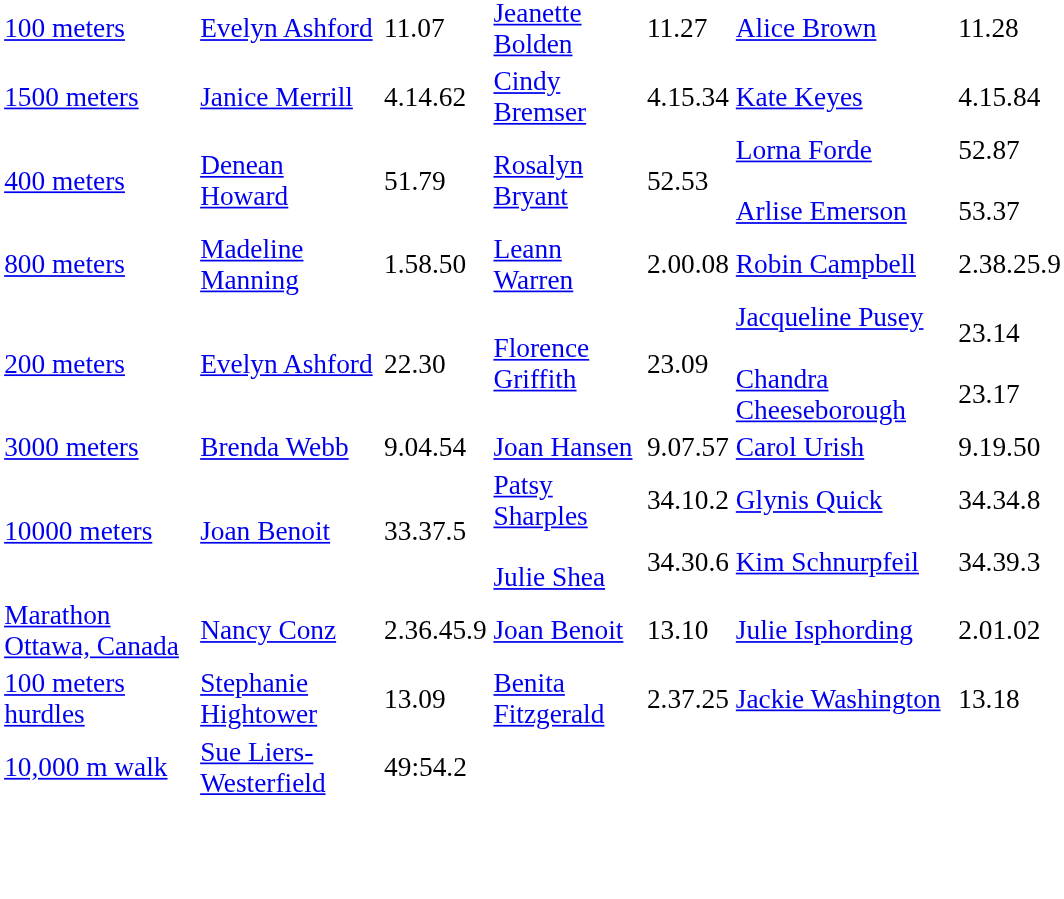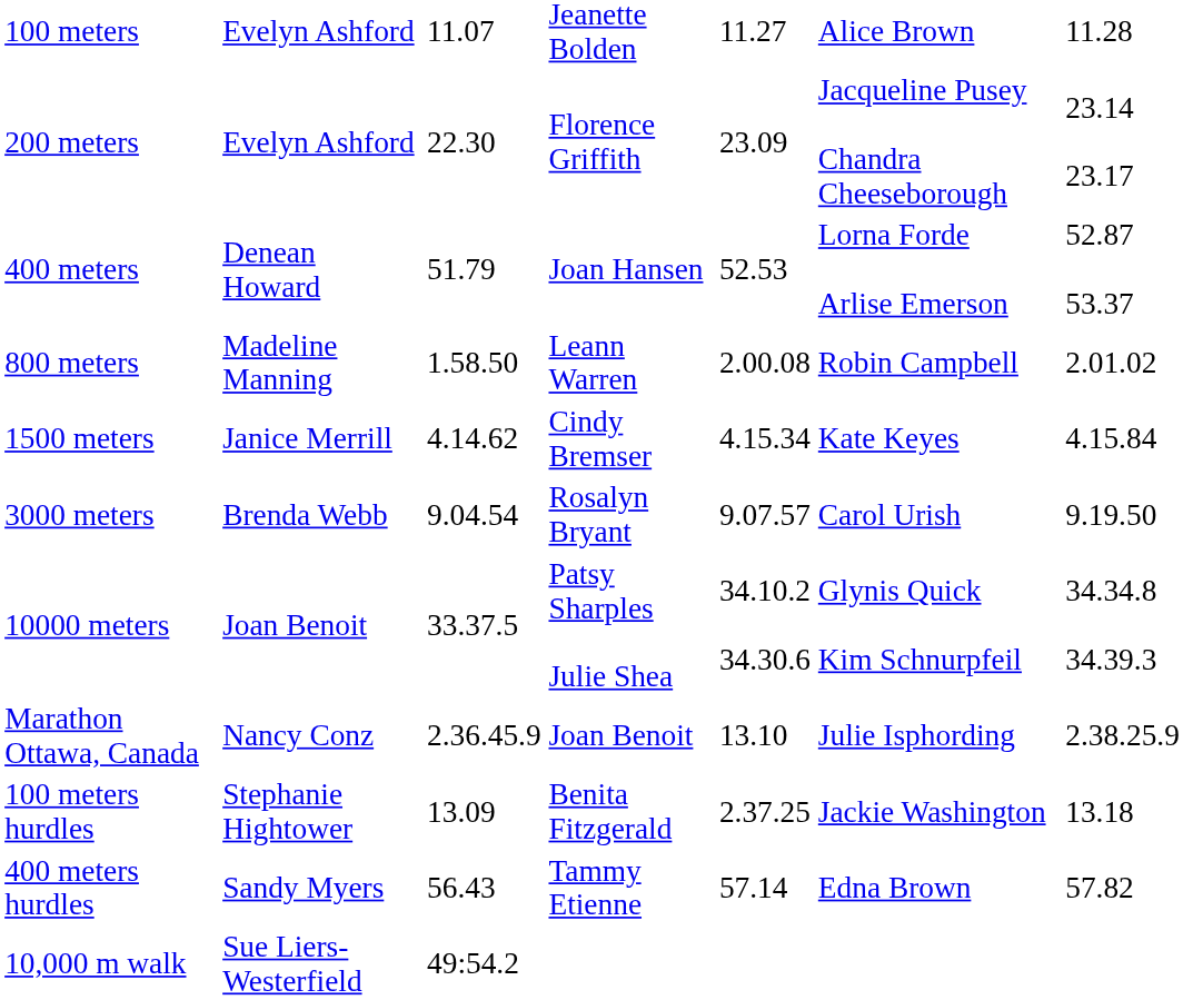rows swapped: 200 meters <-> 1500 meters
400 meters | column 4: Rosalyn Bryant -> Joan Hansen
800 meters | column 7: 2.38.25.9 -> 2.01.02
3000 meters | column 4: Joan Hansen -> Rosalyn Bryant
Marathon Ottawa, Canada | column 7: 2.01.02 -> 2.38.25.9
+ row: 400 meters hurdles | Sandy Myers | 56.43 | Tammy Etienne | 57.14 | Edna Brown | 57.82
